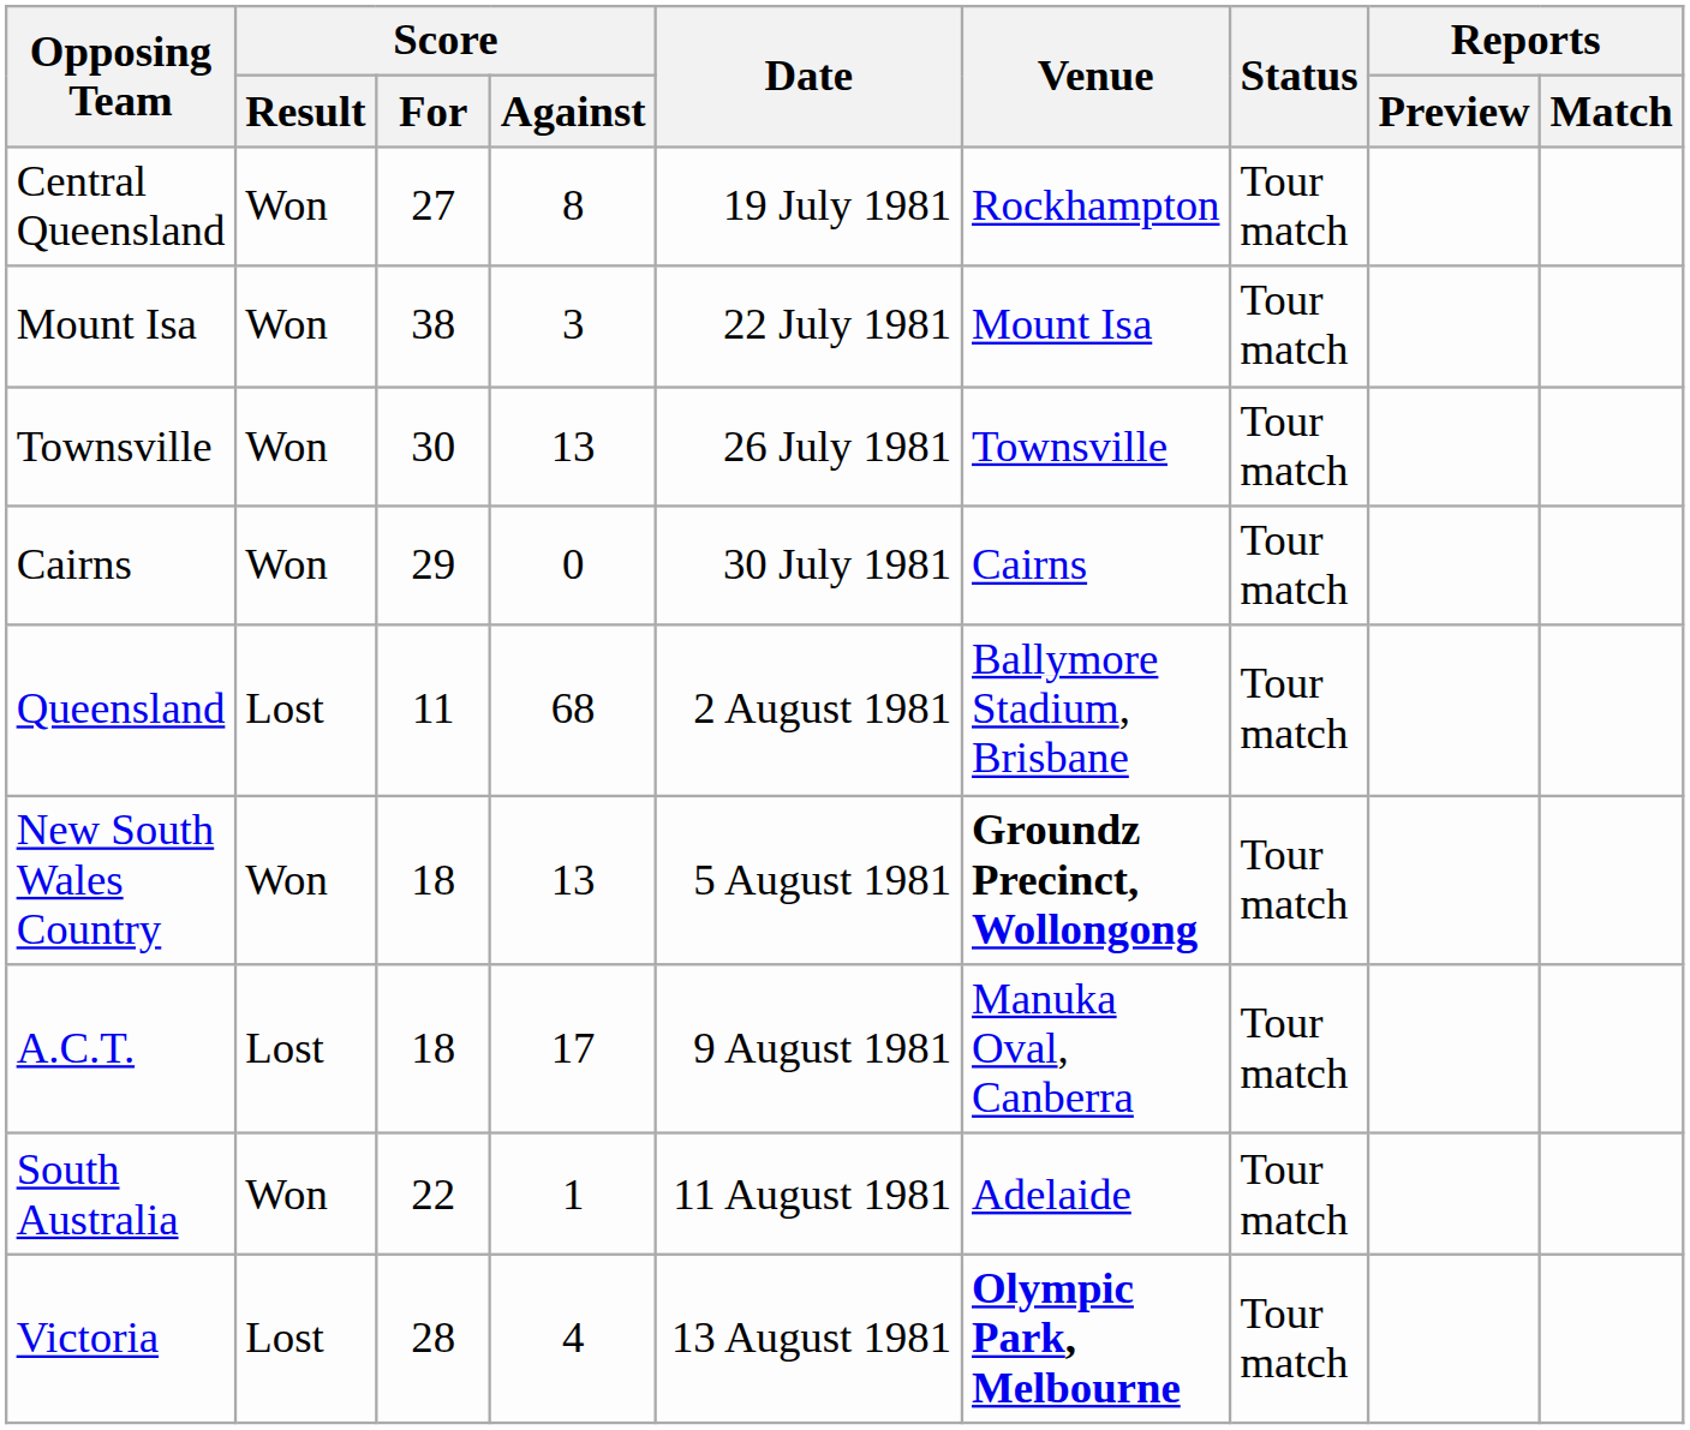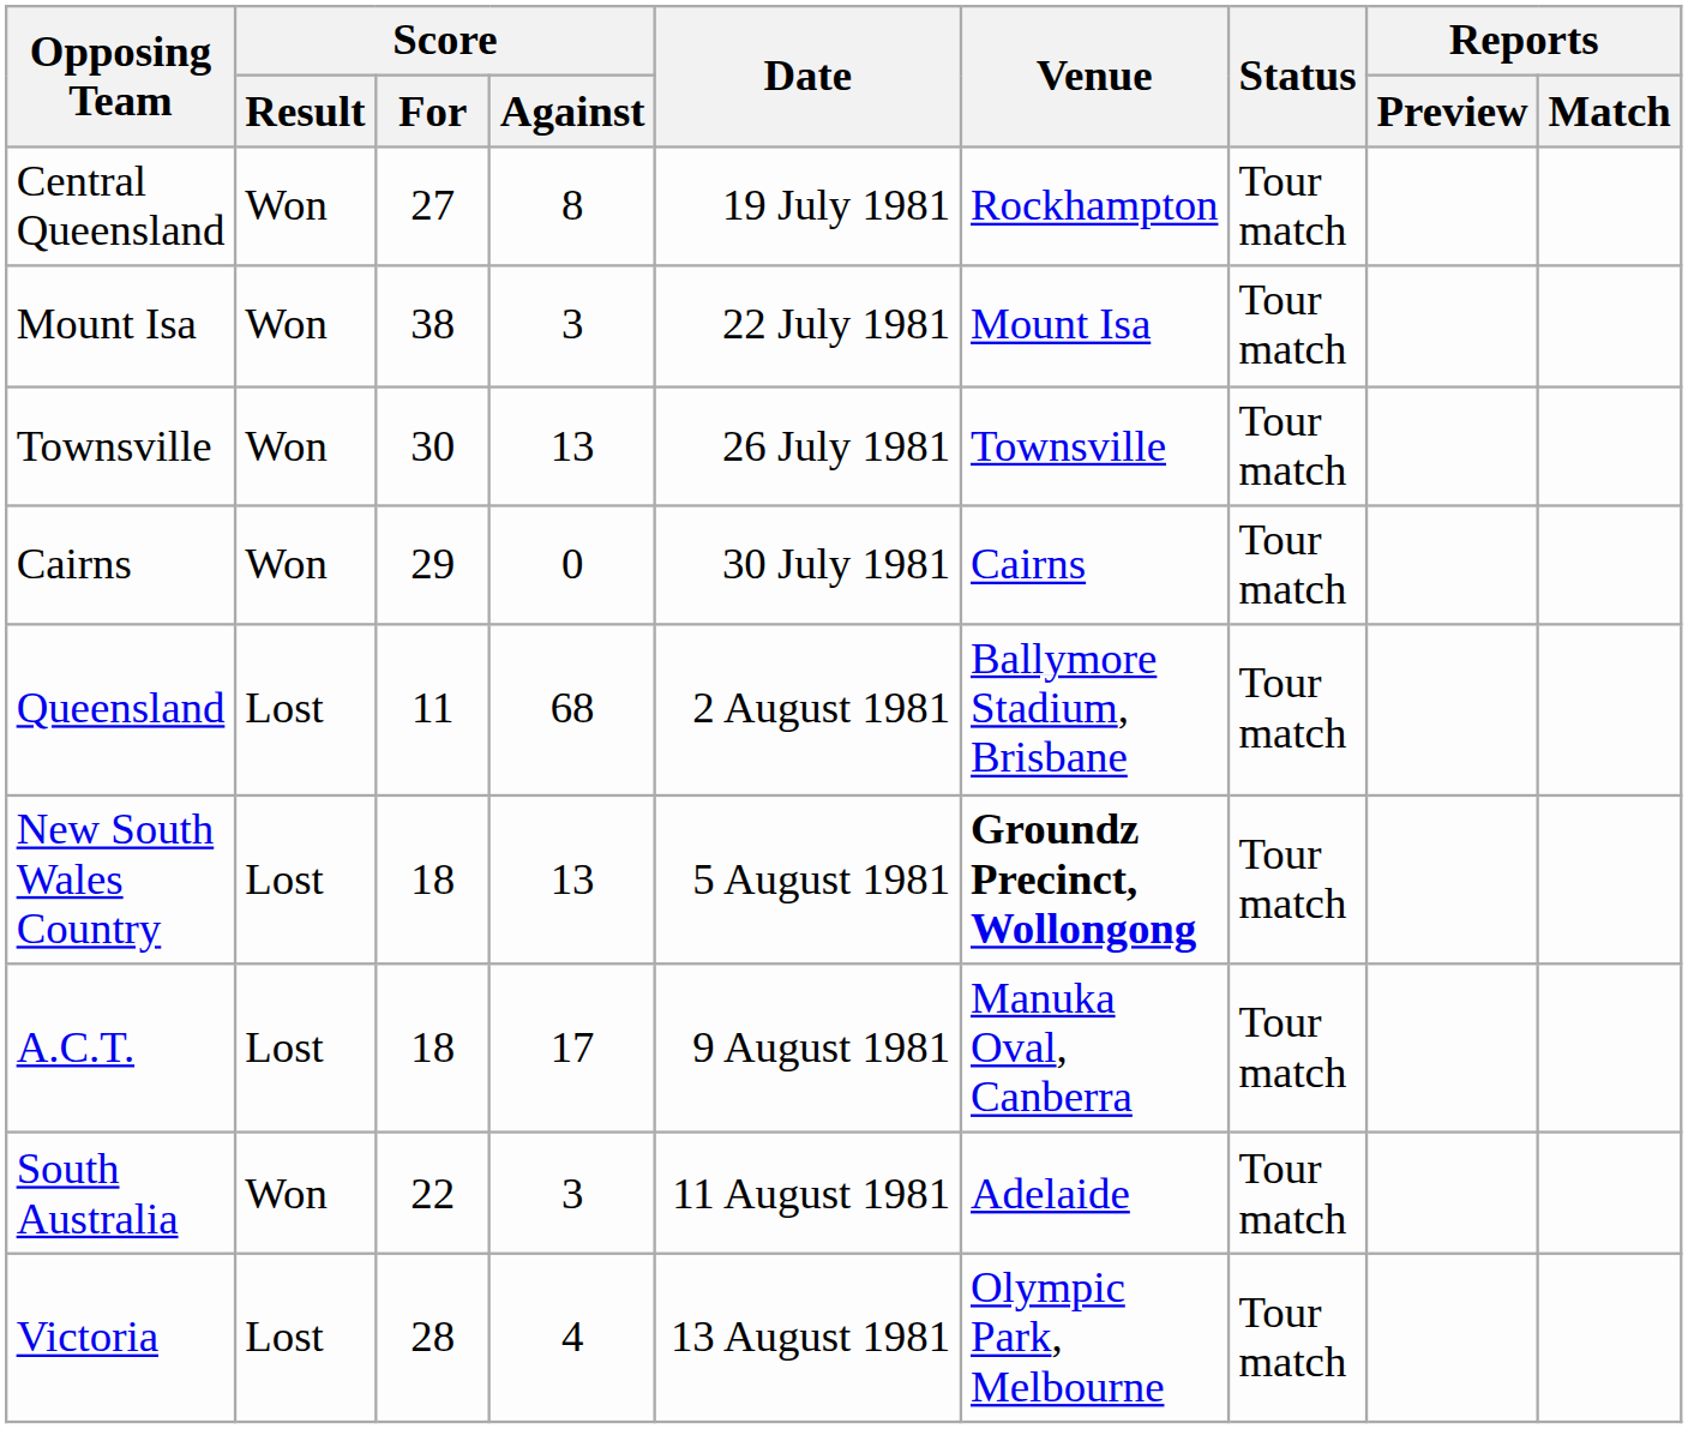New South Wales Country | Score / Result: Won -> Lost
South Australia | Score / Against: 1 -> 3
Victoria | Venue: bold -> normal
